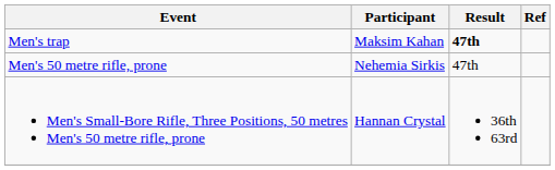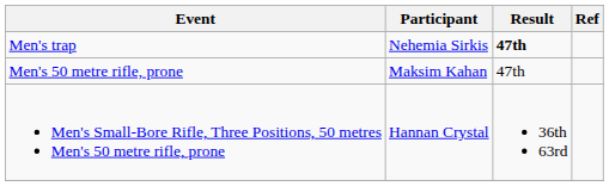Men's trap | Participant: Maksim Kahan -> Nehemia Sirkis
Men's 50 metre rifle, prone | Participant: Nehemia Sirkis -> Maksim Kahan
